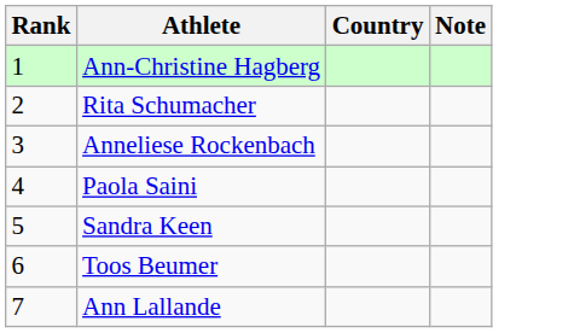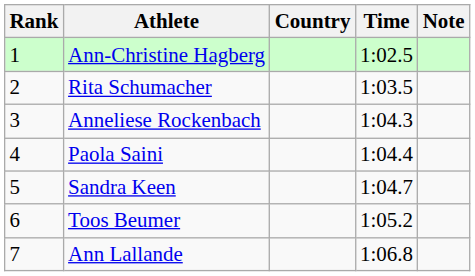+ column: Time | 1:02.5 | 1:03.5 | 1:04.3 | 1:04.4 | 1:04.7 | 1:05.2 | 1:06.8
